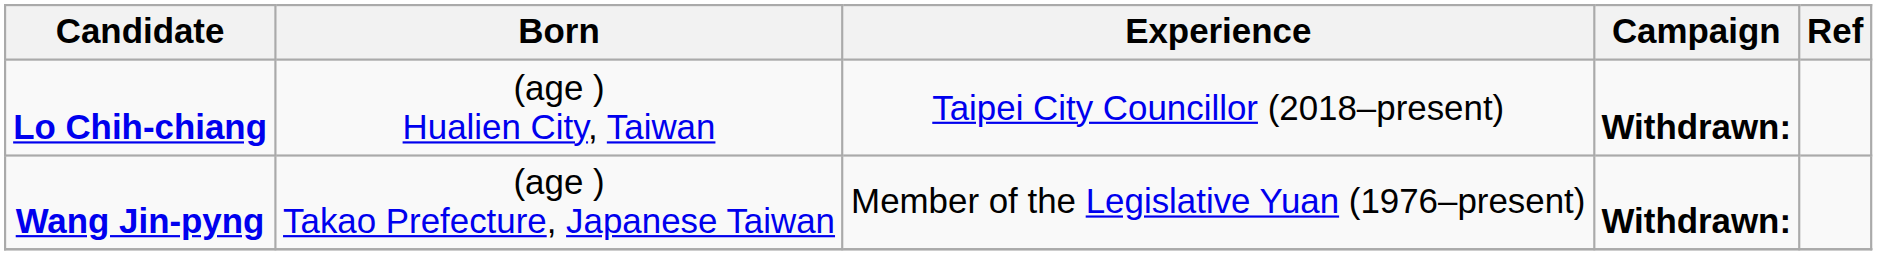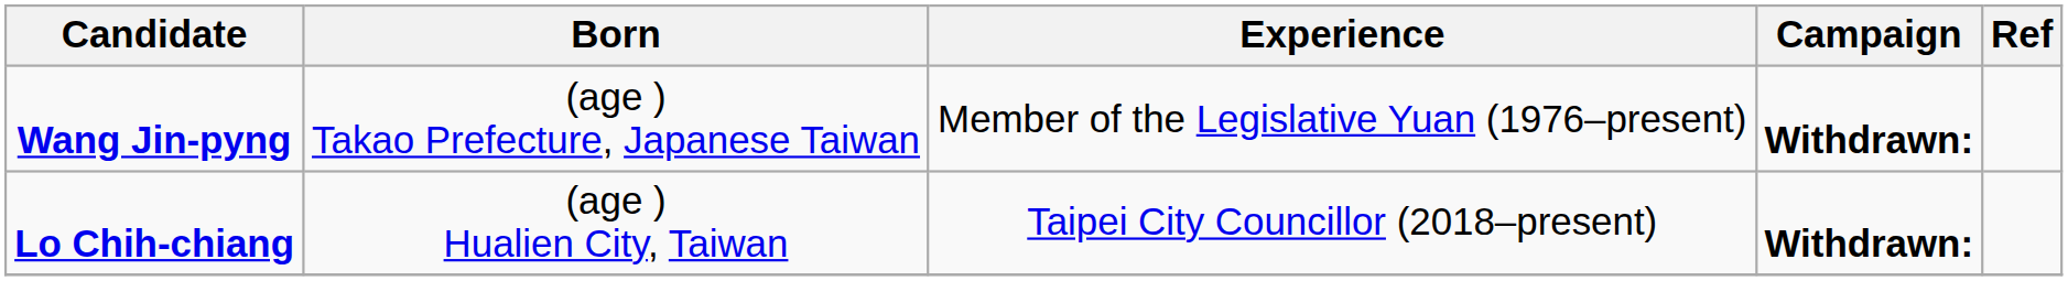rows swapped: Lo Chih-chiang <-> Wang Jin-pyng
